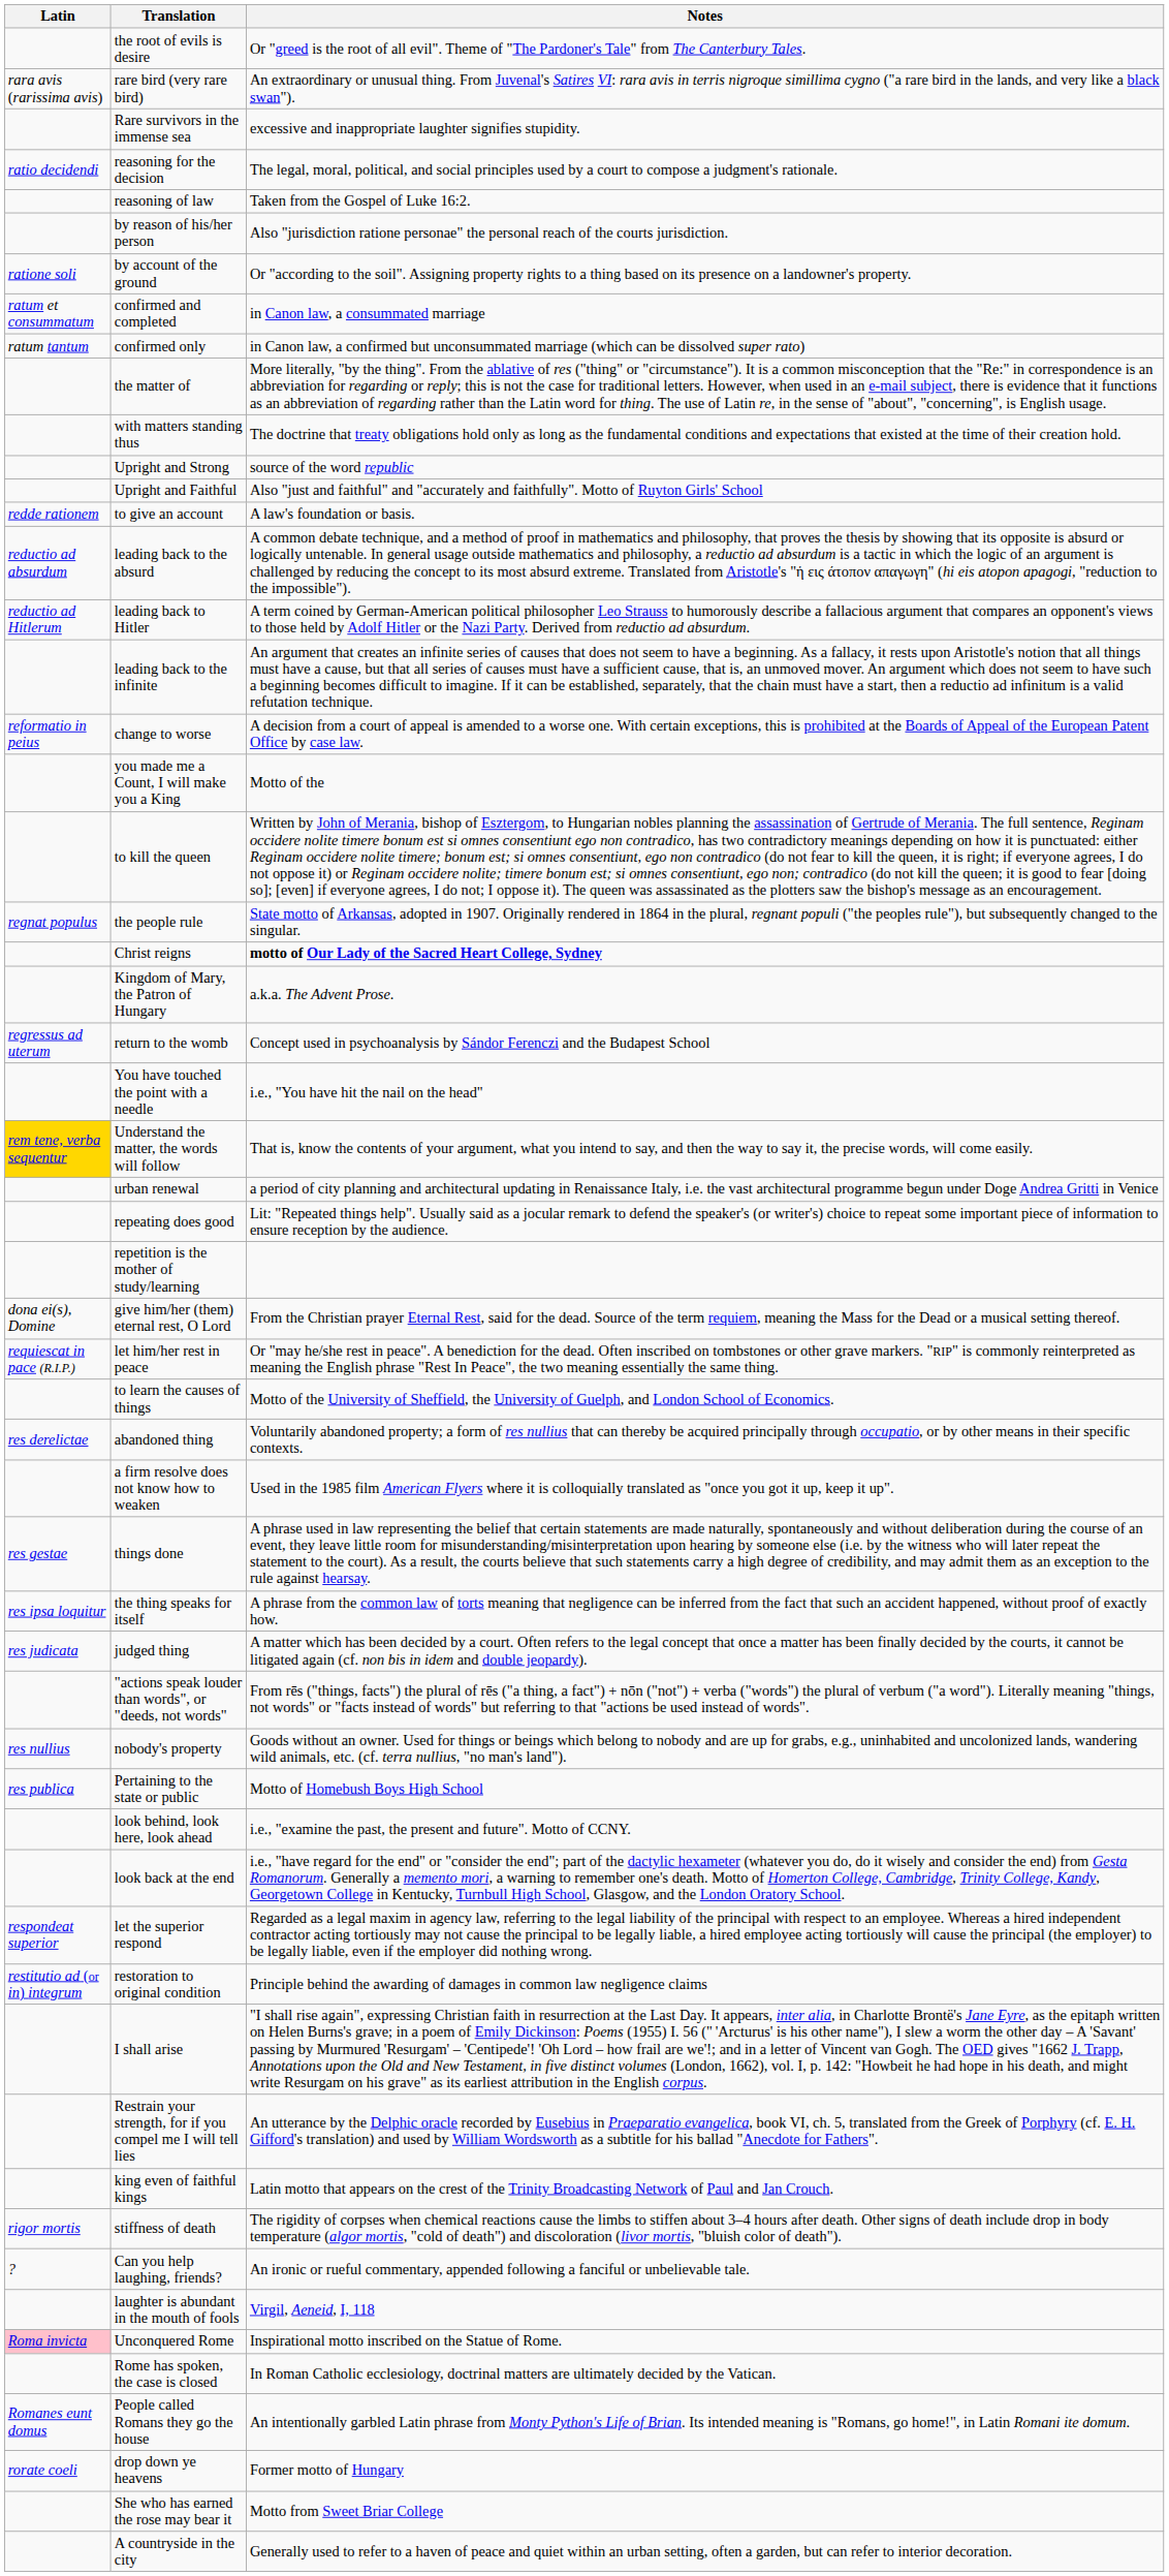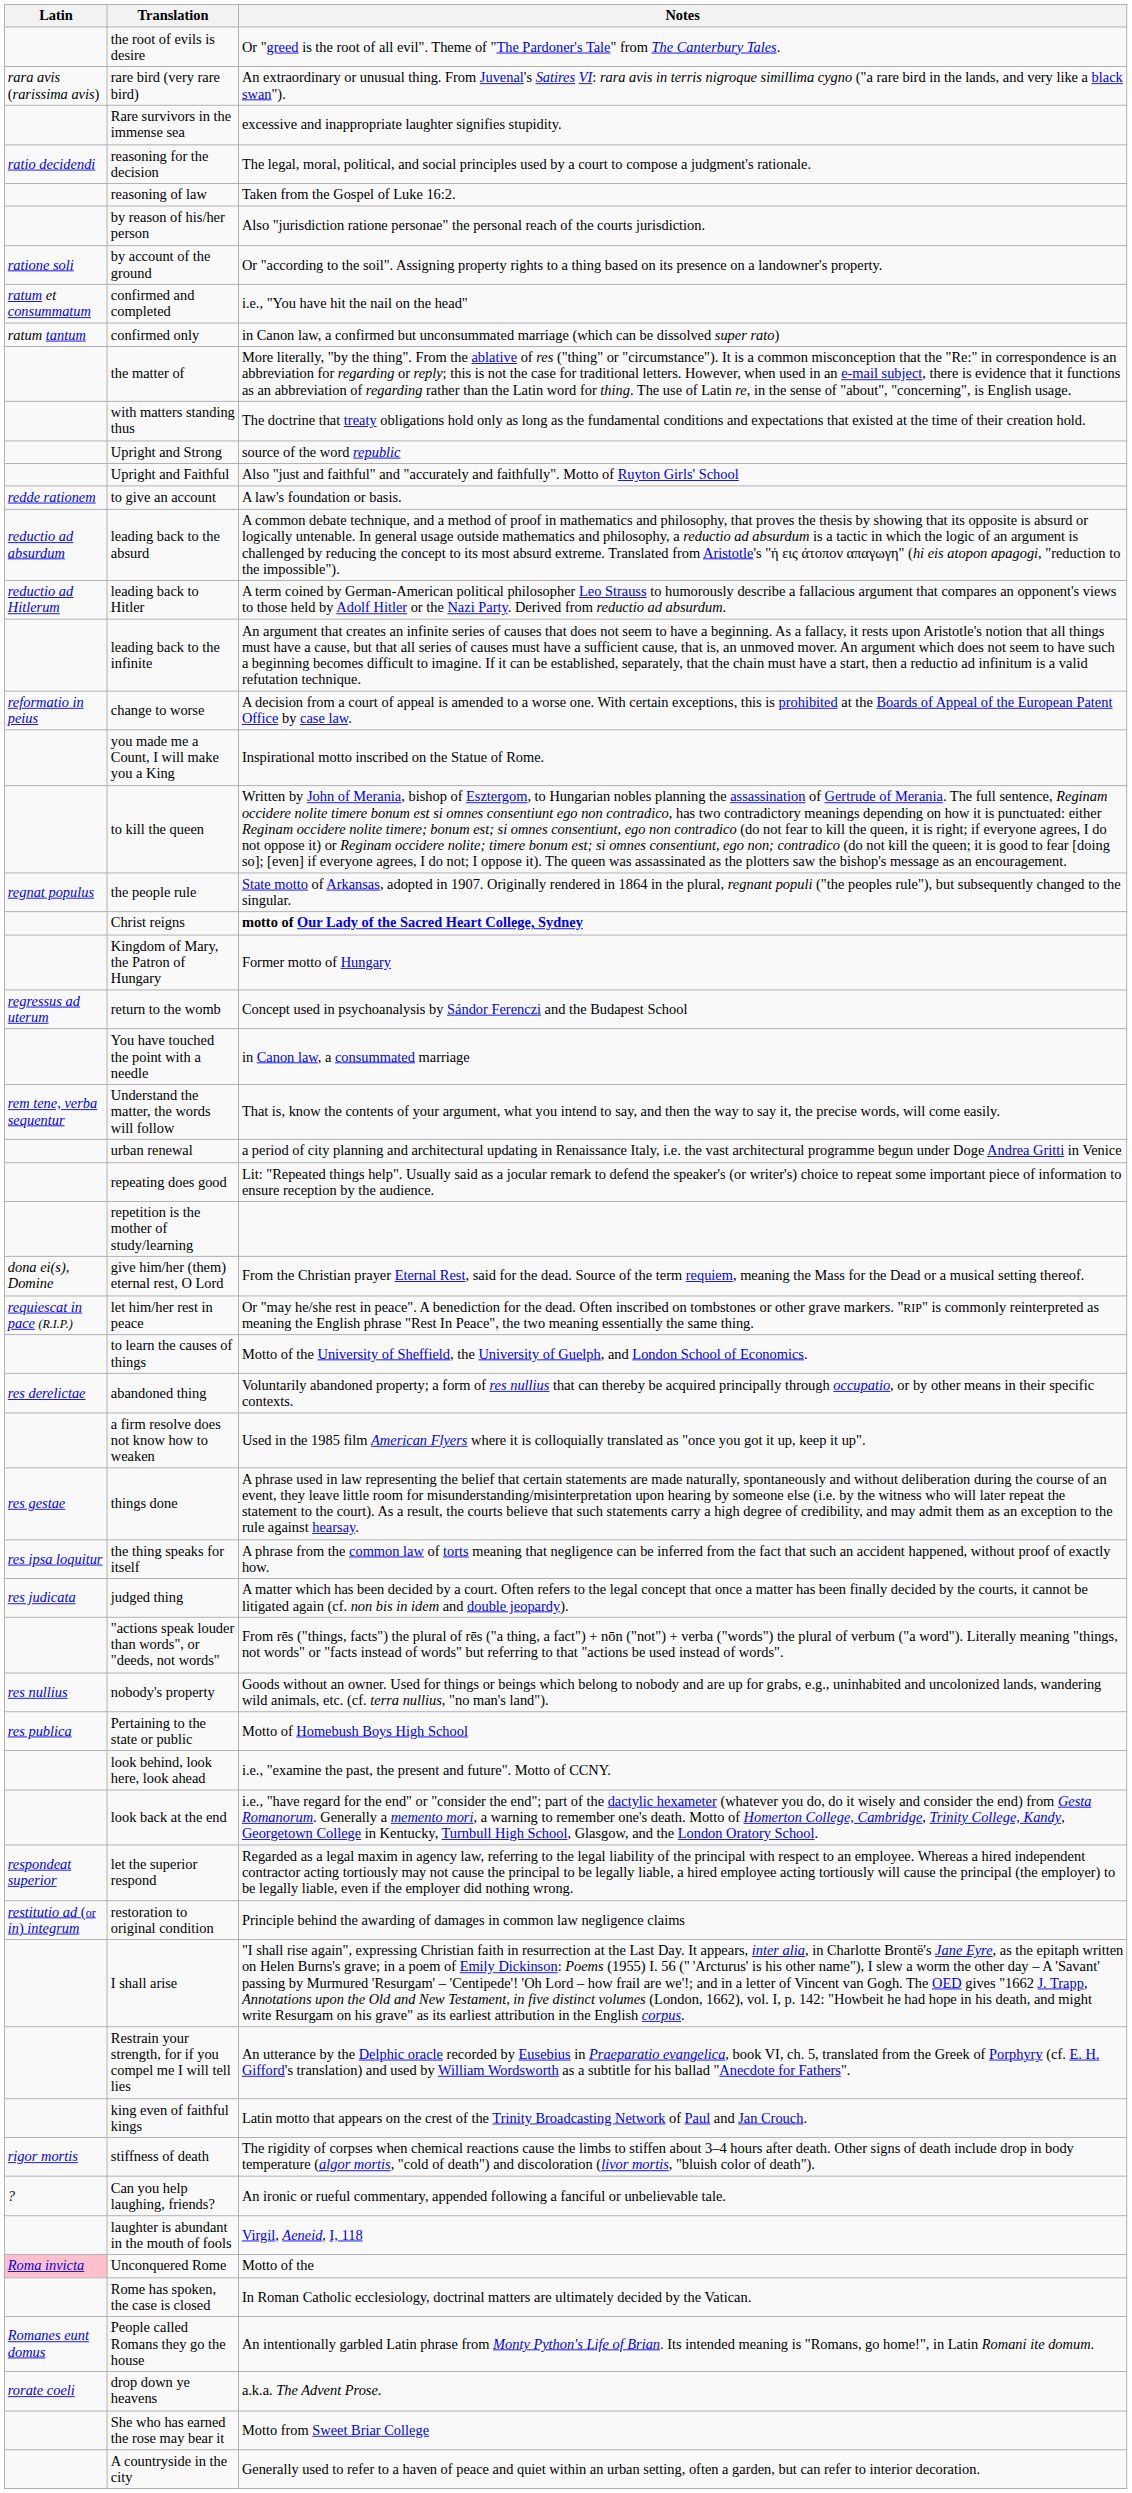confirmed and completed | Notes: in Canon law, a consummated marriage -> i.e., "You have hit the nail on the head"
you made me a Count, I will make you a King | Notes: Motto of the -> Inspirational motto inscribed on the Statue of Rome.
Kingdom of Mary, the Patron of Hungary | Notes: a.k.a. The Advent Prose. -> Former motto of Hungary
You have touched the point with a needle | Notes: i.e., "You have hit the nail on the head" -> in Canon law, a consummated marriage
Understand the matter, the words will follow | Latin: gold background -> no background
Unconquered Rome | Notes: Inspirational motto inscribed on the Statue of Rome. -> Motto of the
drop down ye heavens | Notes: Former motto of Hungary -> a.k.a. The Advent Prose.
